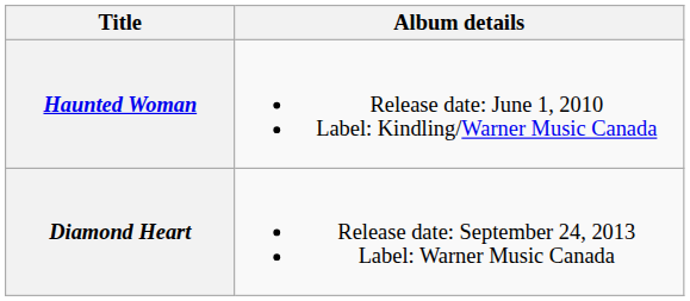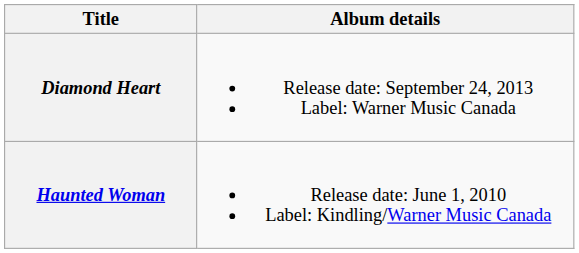rows swapped: Haunted Woman <-> Diamond Heart
